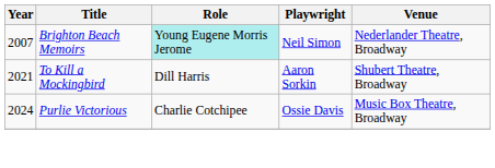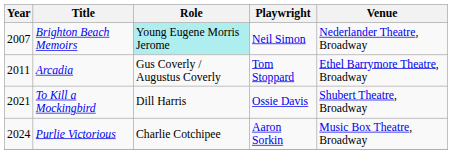+ row: 2011 | Arcadia | Gus Coverly / Augustus Coverly | Tom Stoppard | Ethel Barrymore Theatre, Broadway
To Kill a Mockingbird | Playwright: Aaron Sorkin -> Ossie Davis
Purlie Victorious | Playwright: Ossie Davis -> Aaron Sorkin
